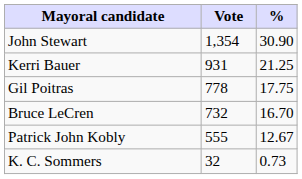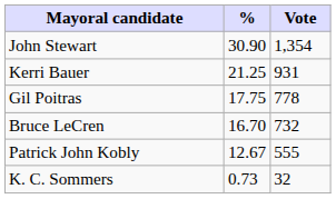columns swapped: Vote <-> %
